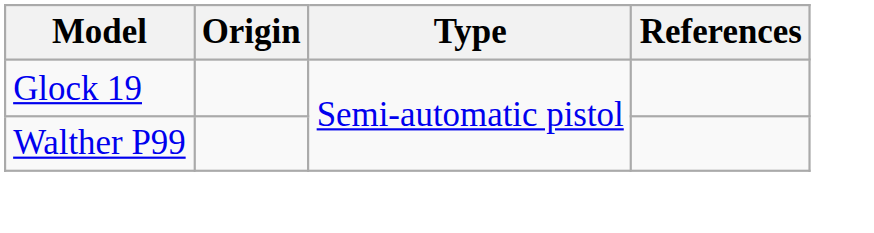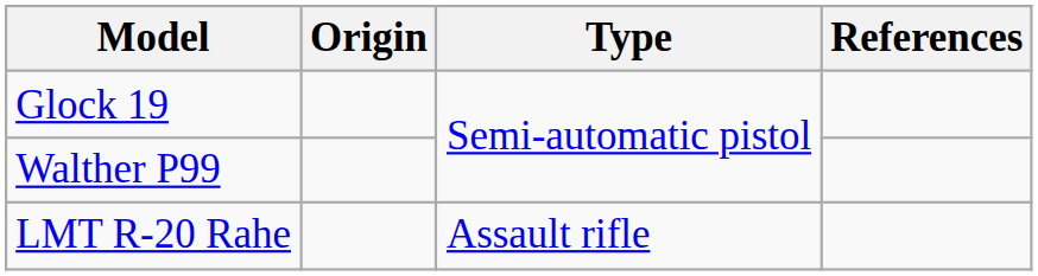+ row: LMT R-20 Rahe | Assault rifle
